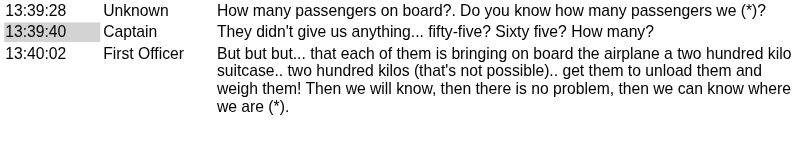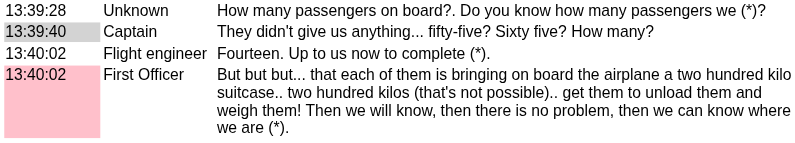+ row: 13:40:02 | Flight engineer | Fourteen. Up to us now to complete (*).
First Officer | column 1: no background -> pink background
